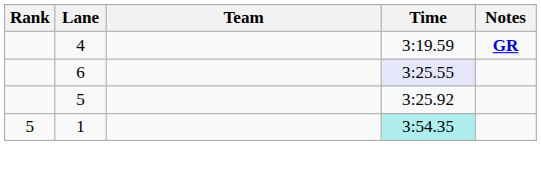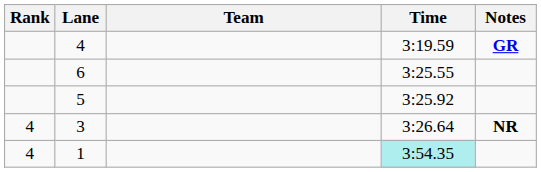6 | Time: lavender background -> no background
+ row: 4 | 3 | 3:26.64 | NR
1 | Rank: 5 -> 4
